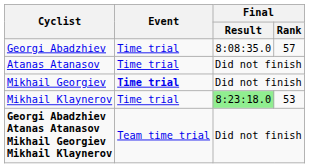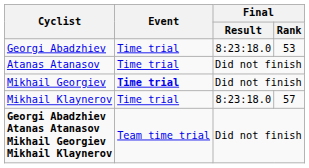Georgi Abadzhiev | Final / Result: 8:08:35.0 -> 8:23:18.0
Georgi Abadzhiev | Final / Rank: 57 -> 53
Mikhail Klaynerov | Final / Result: lightgreen background -> no background
Mikhail Klaynerov | Final / Rank: 53 -> 57
